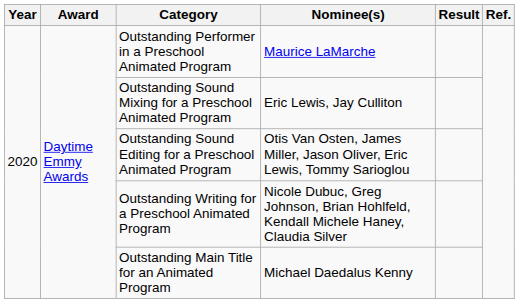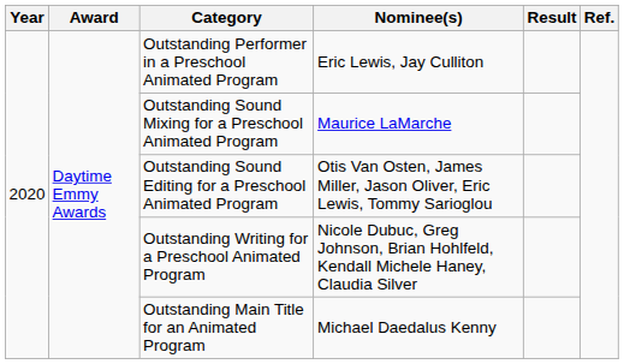Outstanding Performer in a Preschool Animated Program | Nominee(s): Maurice LaMarche -> Eric Lewis, Jay Culliton
Outstanding Sound Mixing for a Preschool Animated Program | Nominee(s): Eric Lewis, Jay Culliton -> Maurice LaMarche
